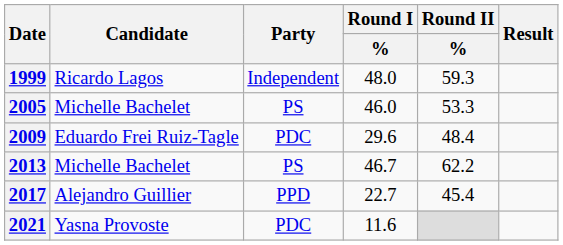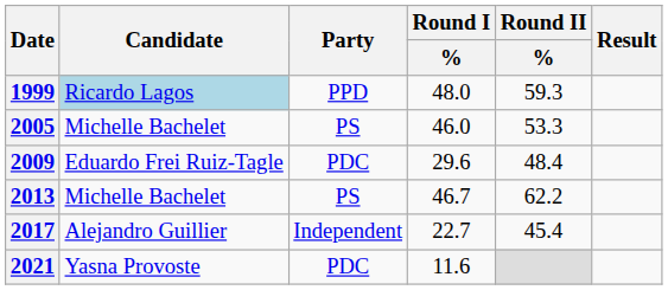1999 | Candidate: no background -> lightblue background
1999 | Party: Independent -> PPD
2017 | Party: PPD -> Independent
